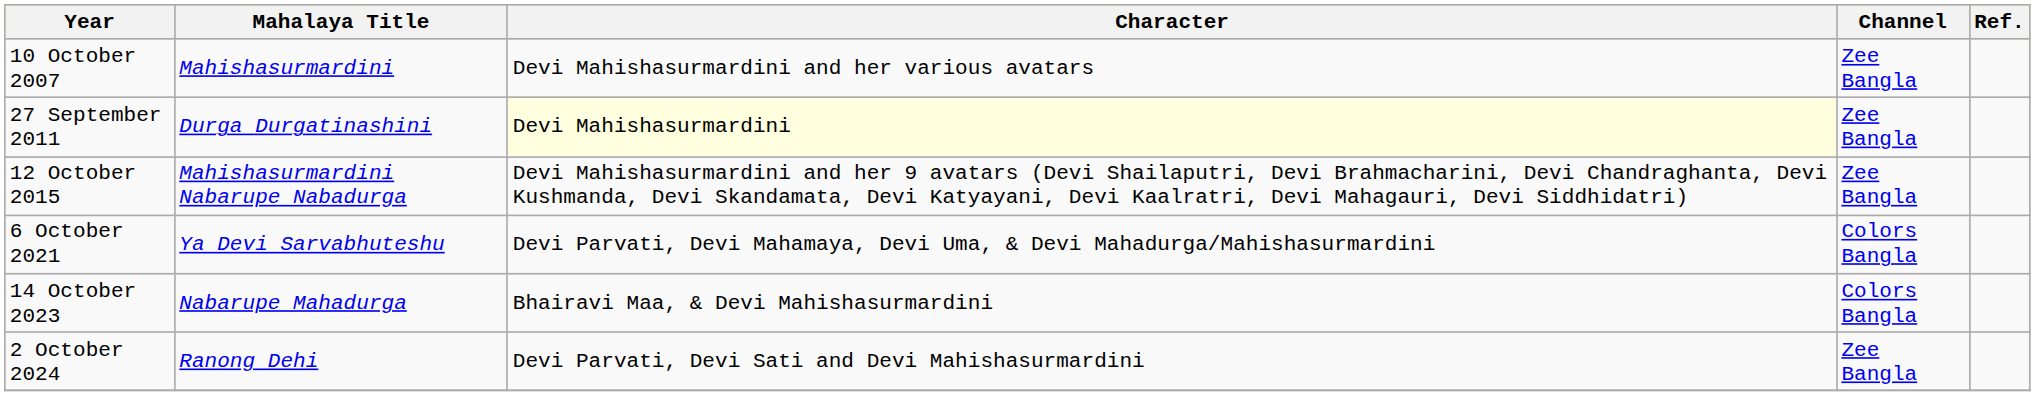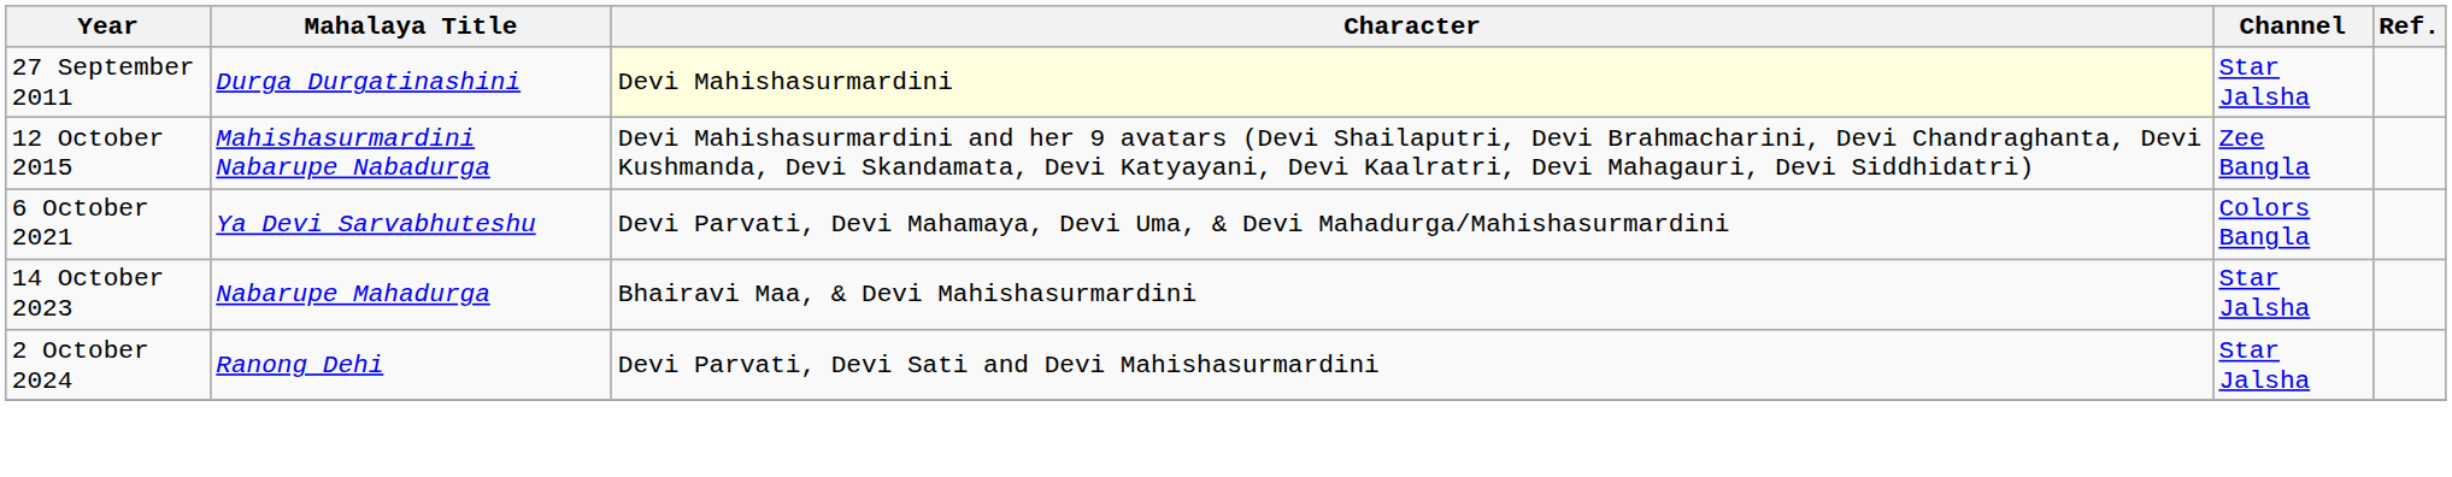- row: 10 October 2007 | Mahishasurmardini | Devi Mahishasurmardini and her various avatars | Zee Bangla
27 September 2011 | Channel: Zee Bangla -> Star Jalsha
14 October 2023 | Channel: Colors Bangla -> Star Jalsha
2 October 2024 | Channel: Zee Bangla -> Star Jalsha
